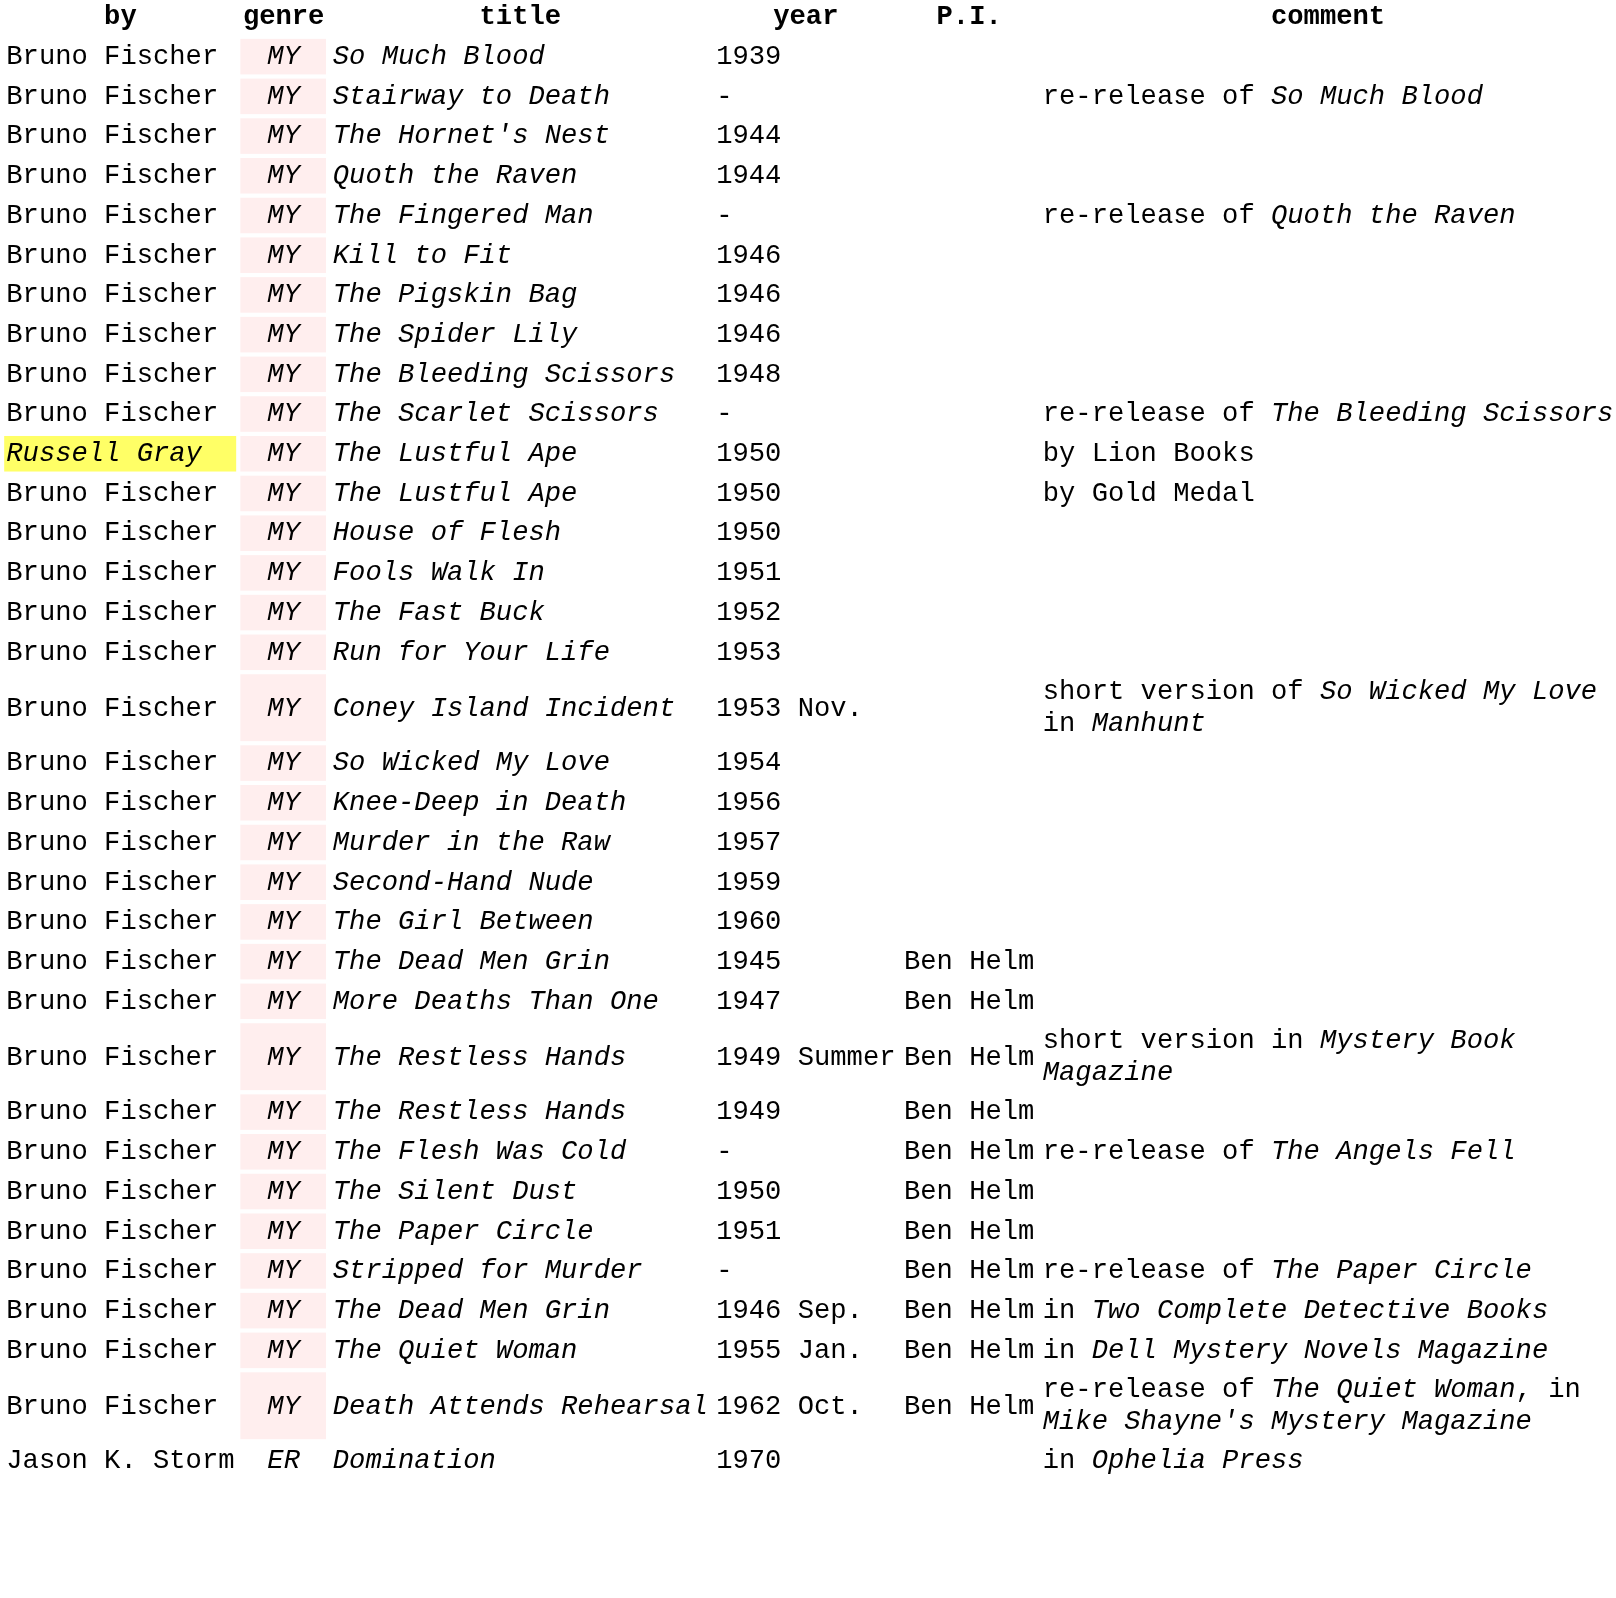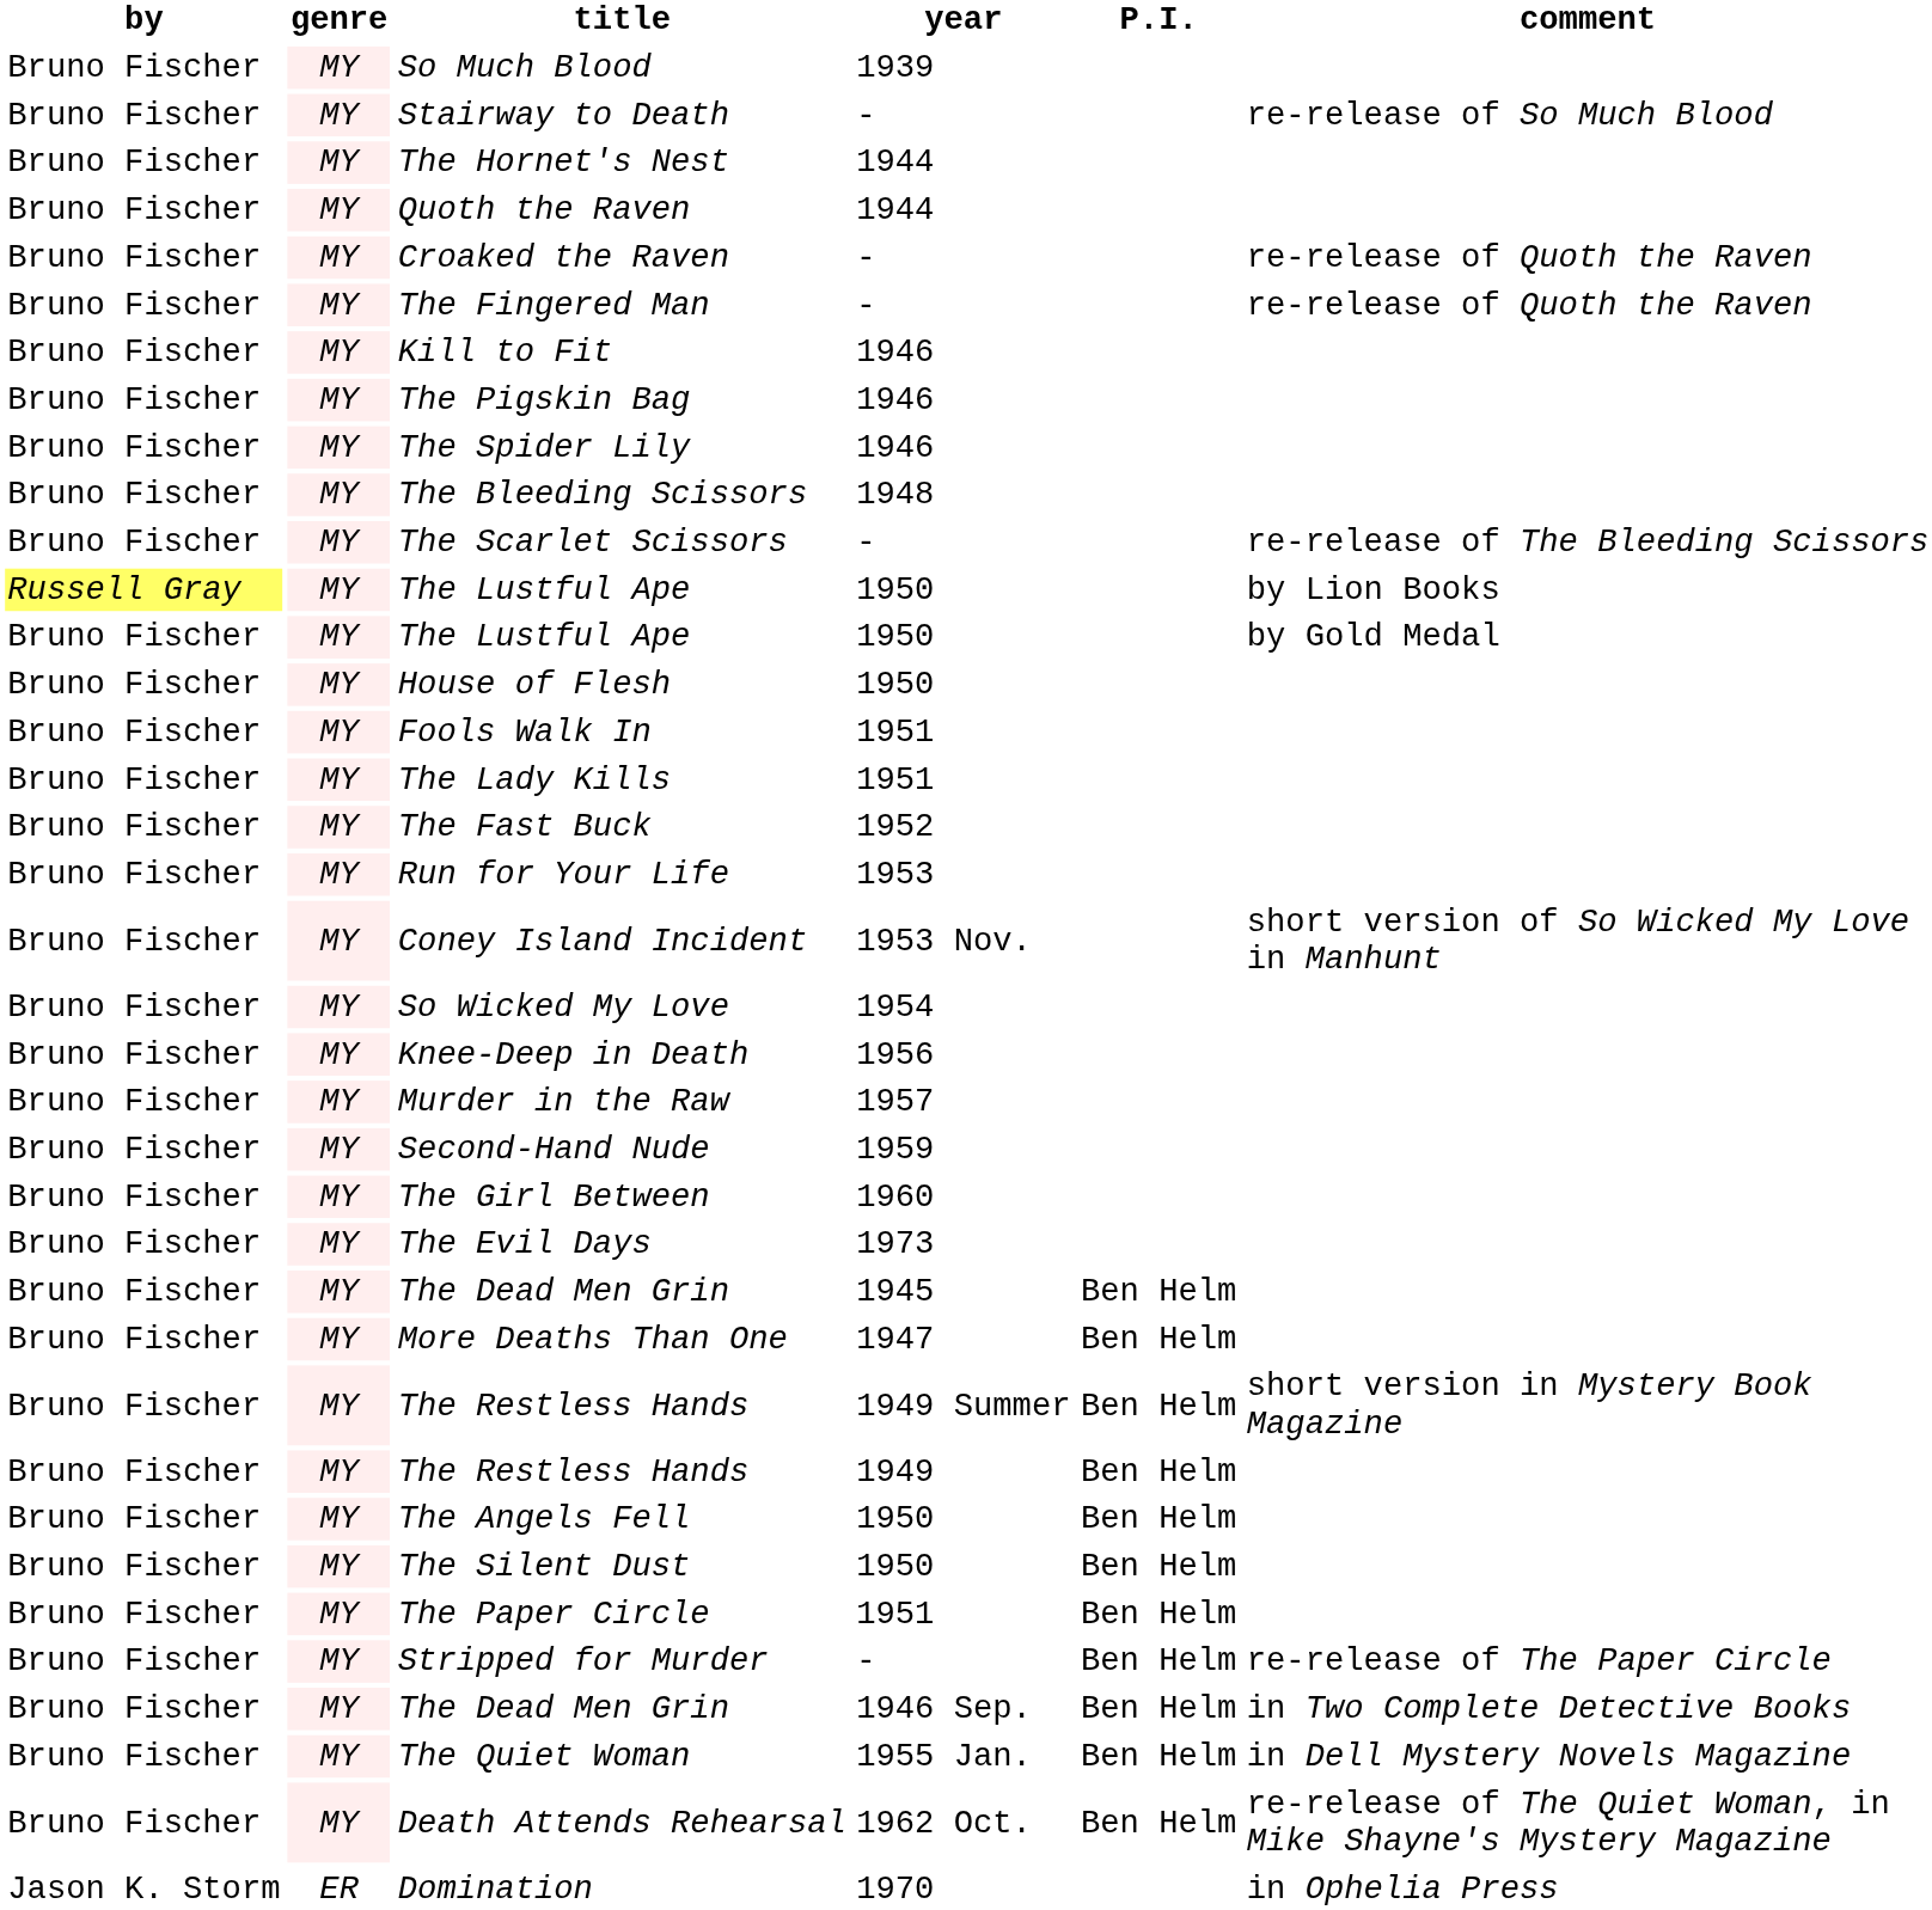+ row: Bruno Fischer | MY | Croaked the Raven | - | re-release of Quoth the Raven
+ row: Bruno Fischer | MY | The Lady Kills | 1951
+ row: Bruno Fischer | MY | The Evil Days | 1973
+ row: Bruno Fischer | MY | The Angels Fell | 1950 | Ben Helm
- row: Bruno Fischer | MY | The Flesh Was Cold | - | Ben Helm | re-release of The Angels Fell
